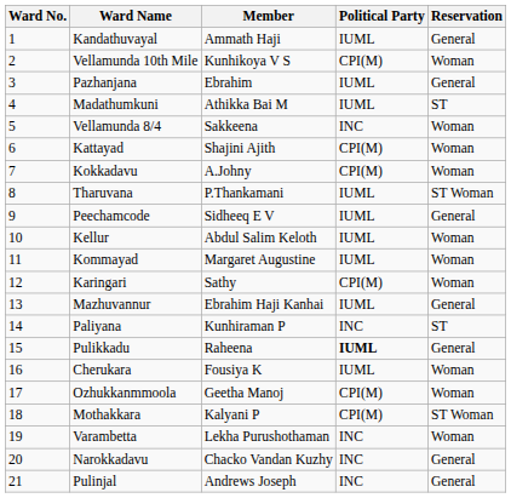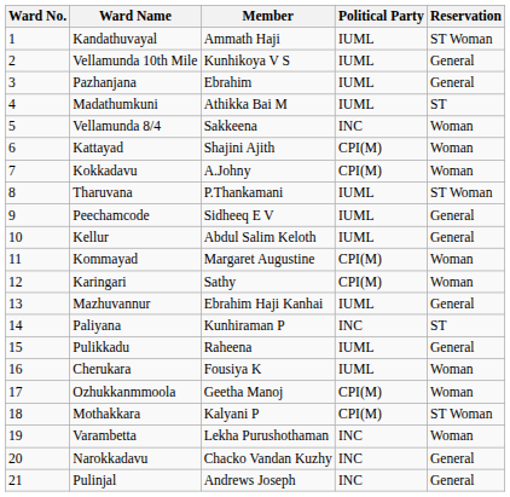Kandathuvayal | Reservation: General -> ST Woman
Vellamunda 10th Mile | Political Party: CPI(M) -> IUML
Vellamunda 10th Mile | Reservation: Woman -> General
Kellur | Reservation: Woman -> General
Kommayad | Political Party: IUML -> CPI(M)
Pulikkadu | Political Party: bold -> normal
